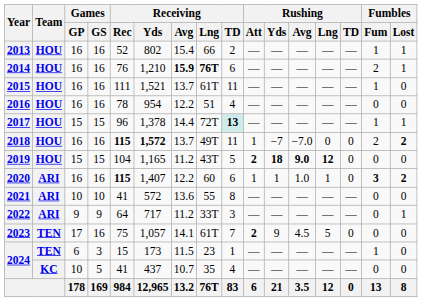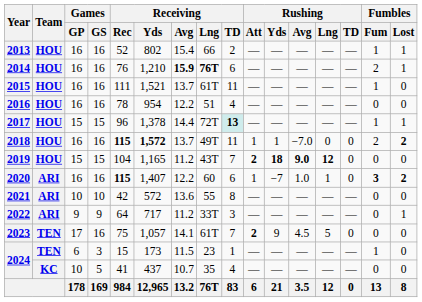2018 | Rushing / Yds: −7 -> 1
2019 | Receiving / TD: 5 -> 7
2020 | Rushing / Yds: 1 -> −7
2021 | Receiving / Rec: 41 -> 42
